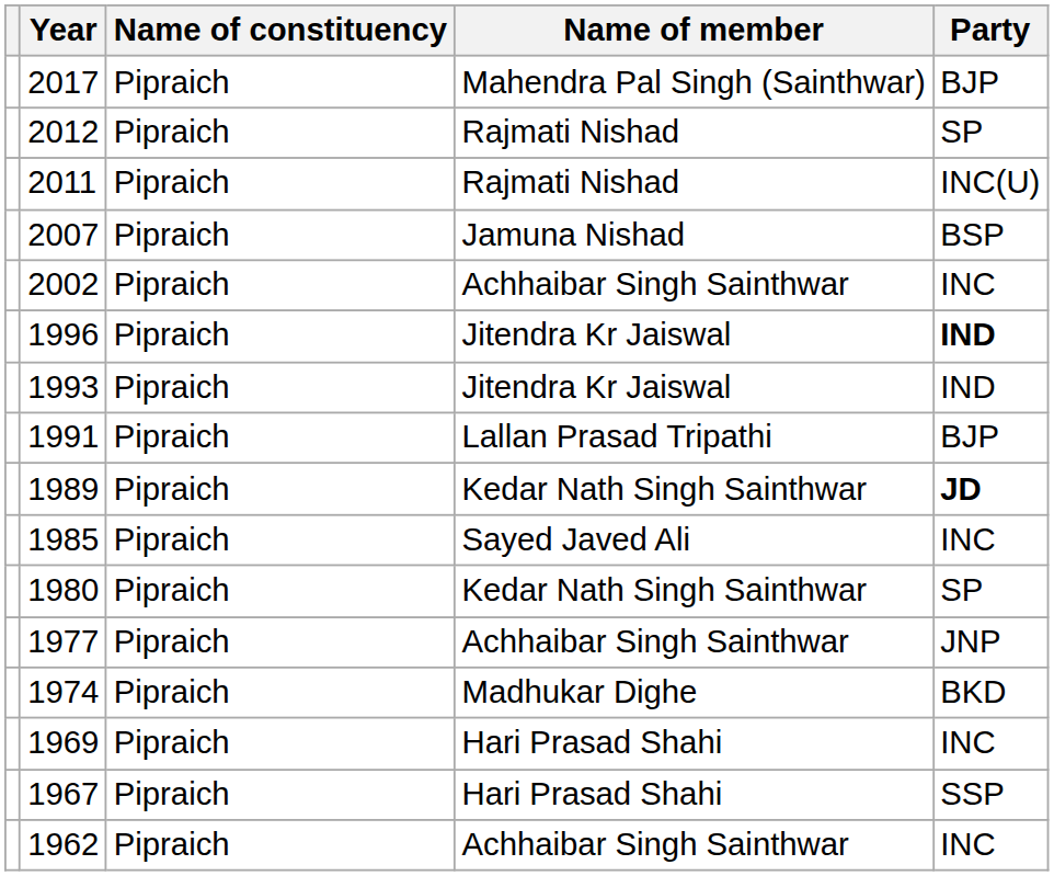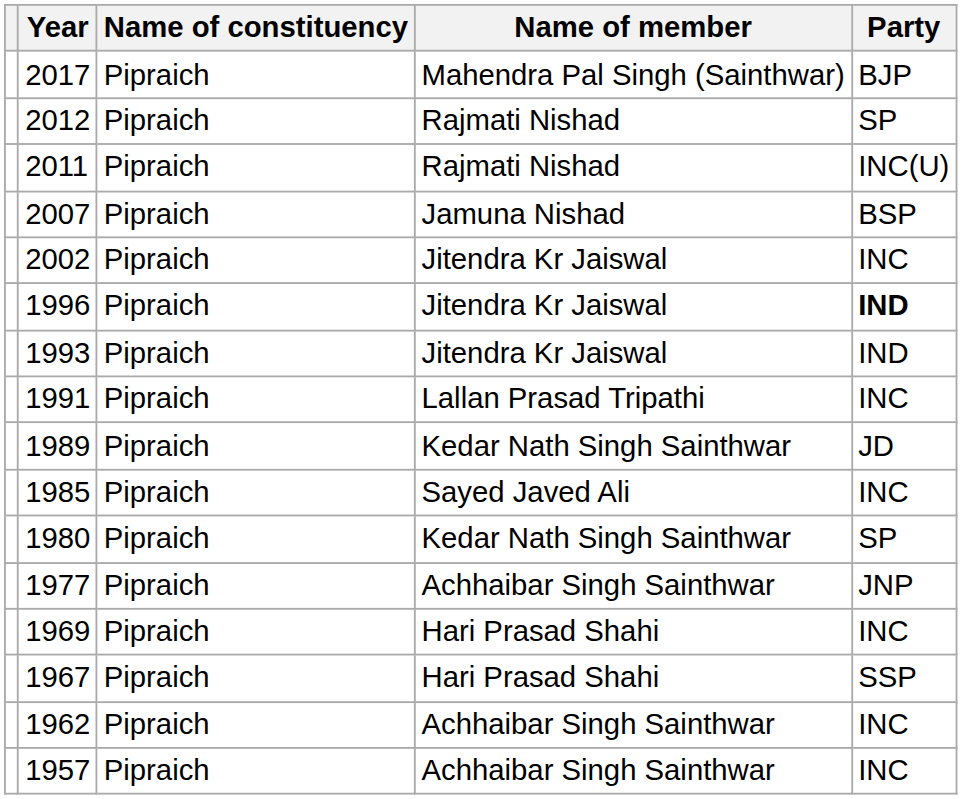2002 | Name of member: Achhaibar Singh Sainthwar -> Jitendra Kr Jaiswal
1991 | Party: BJP -> INC
1989 | Party: bold -> normal
- row: 1974 | Pipraich | Madhukar Dighe | BKD
+ row: 1957 | Pipraich | Achhaibar Singh Sainthwar | INC
